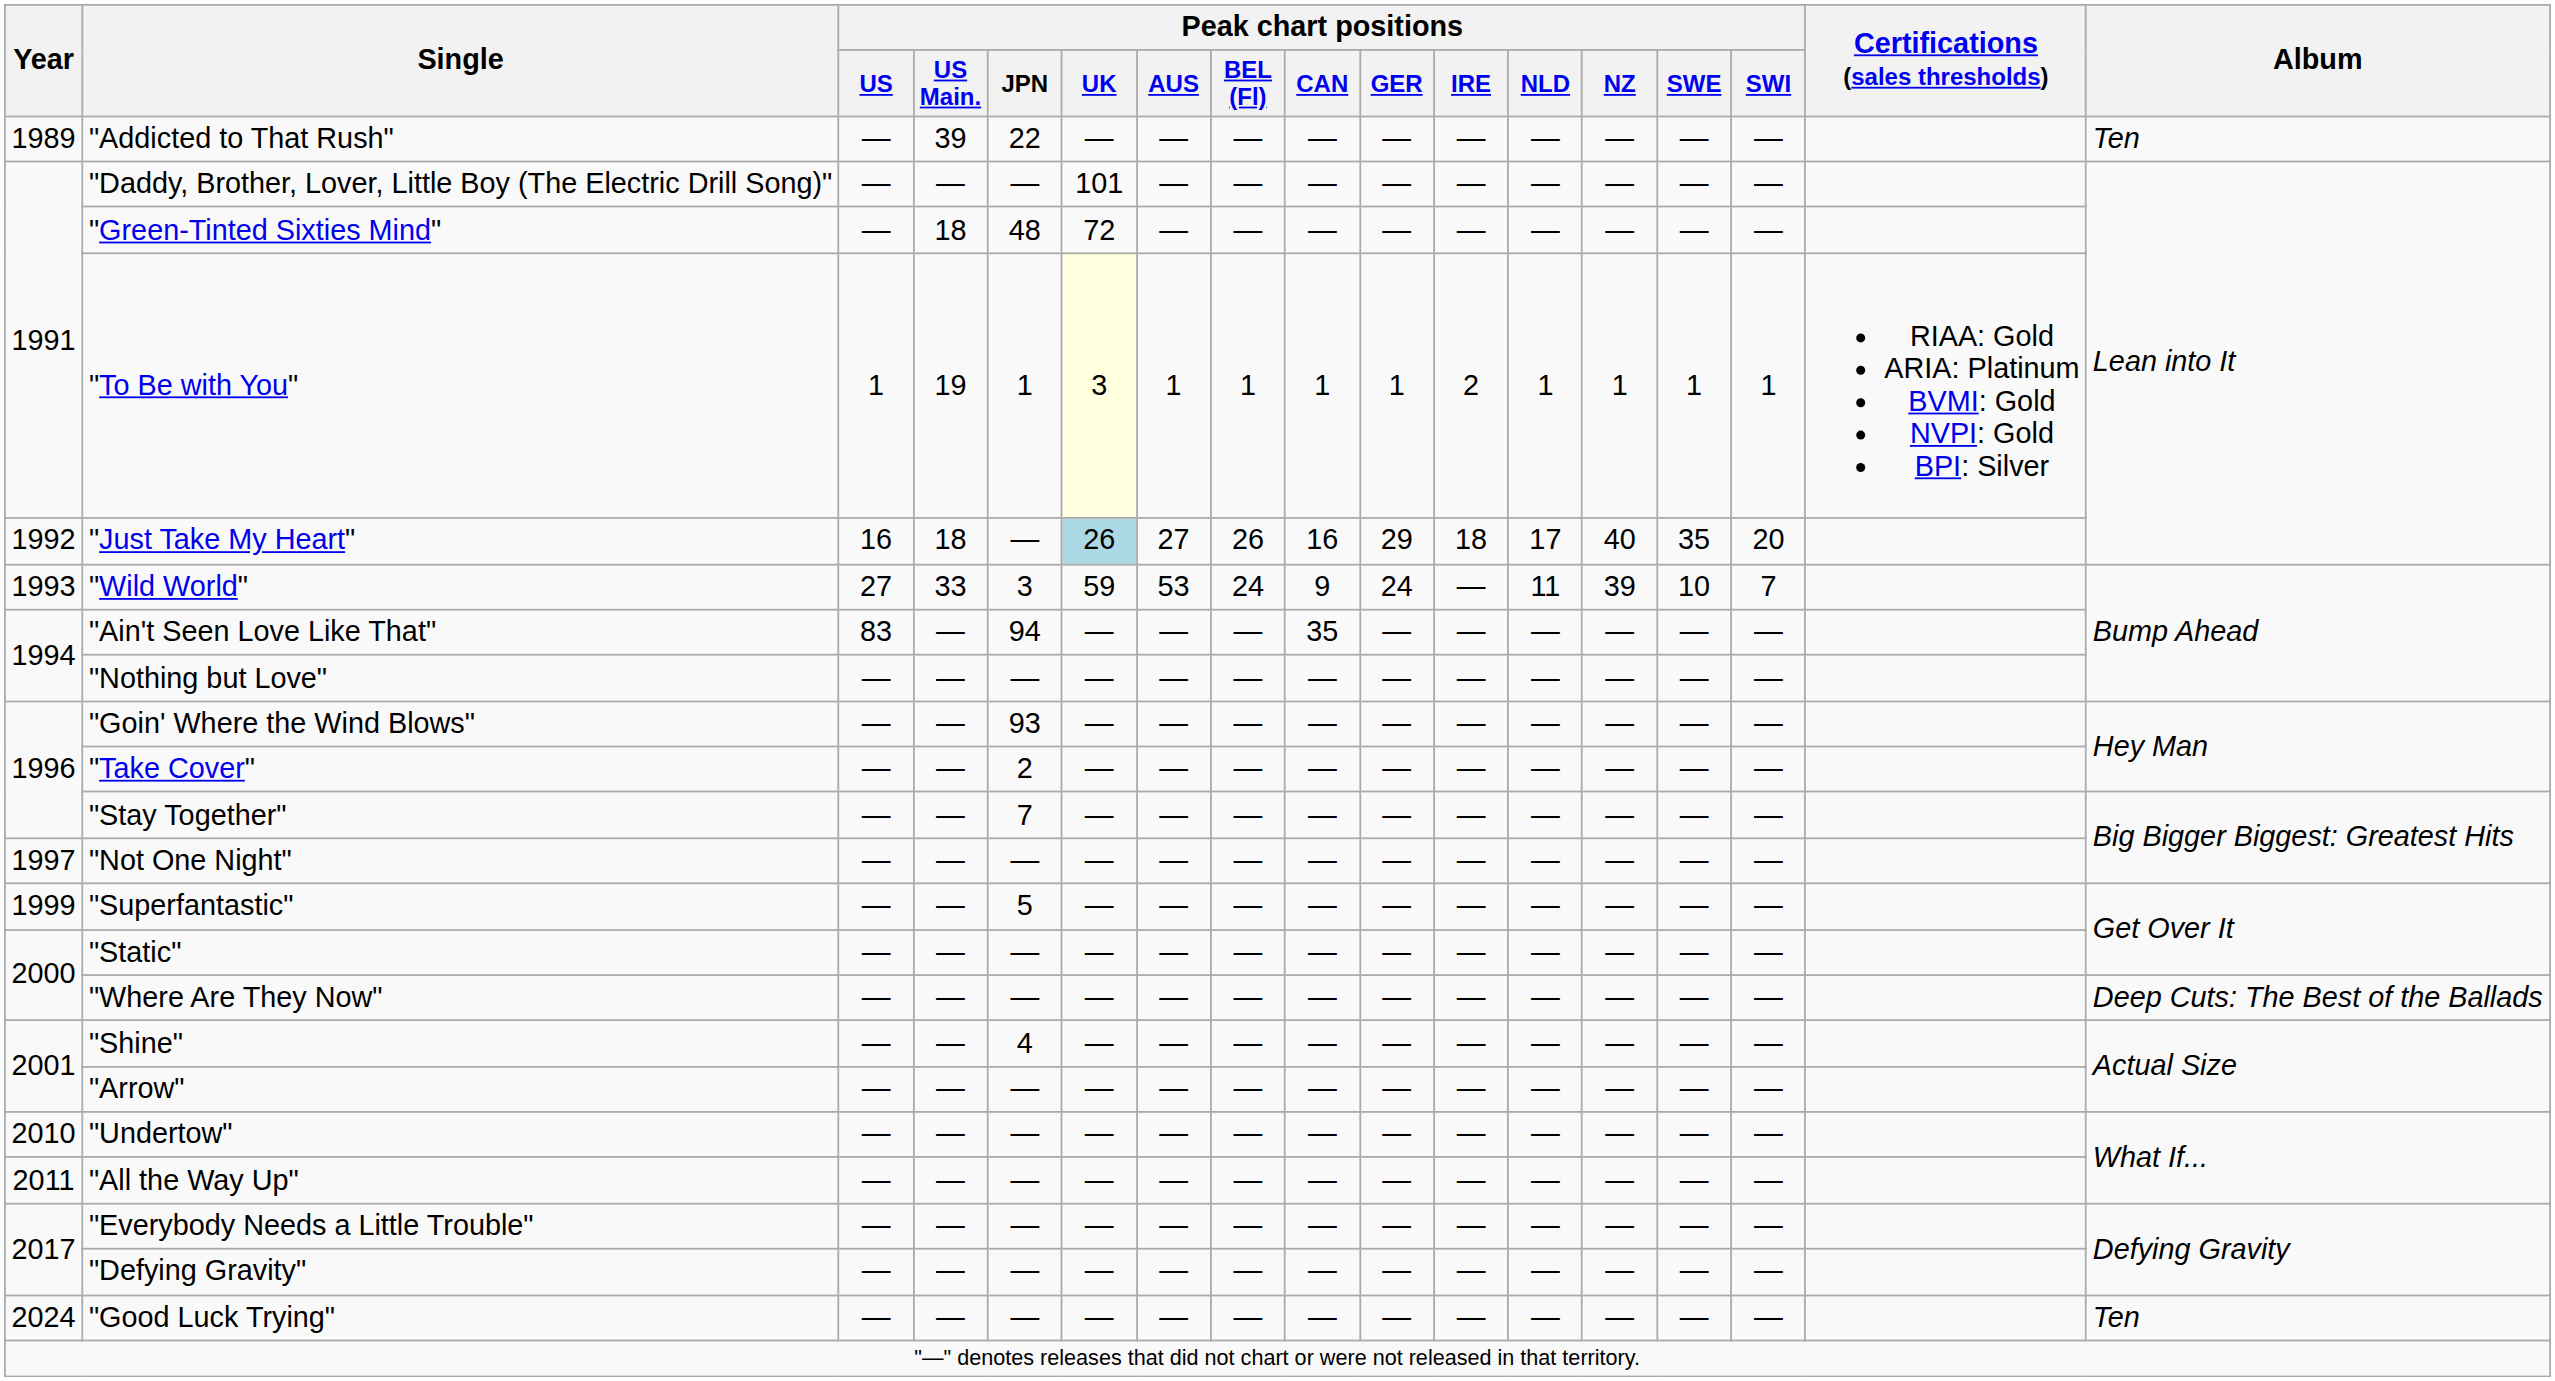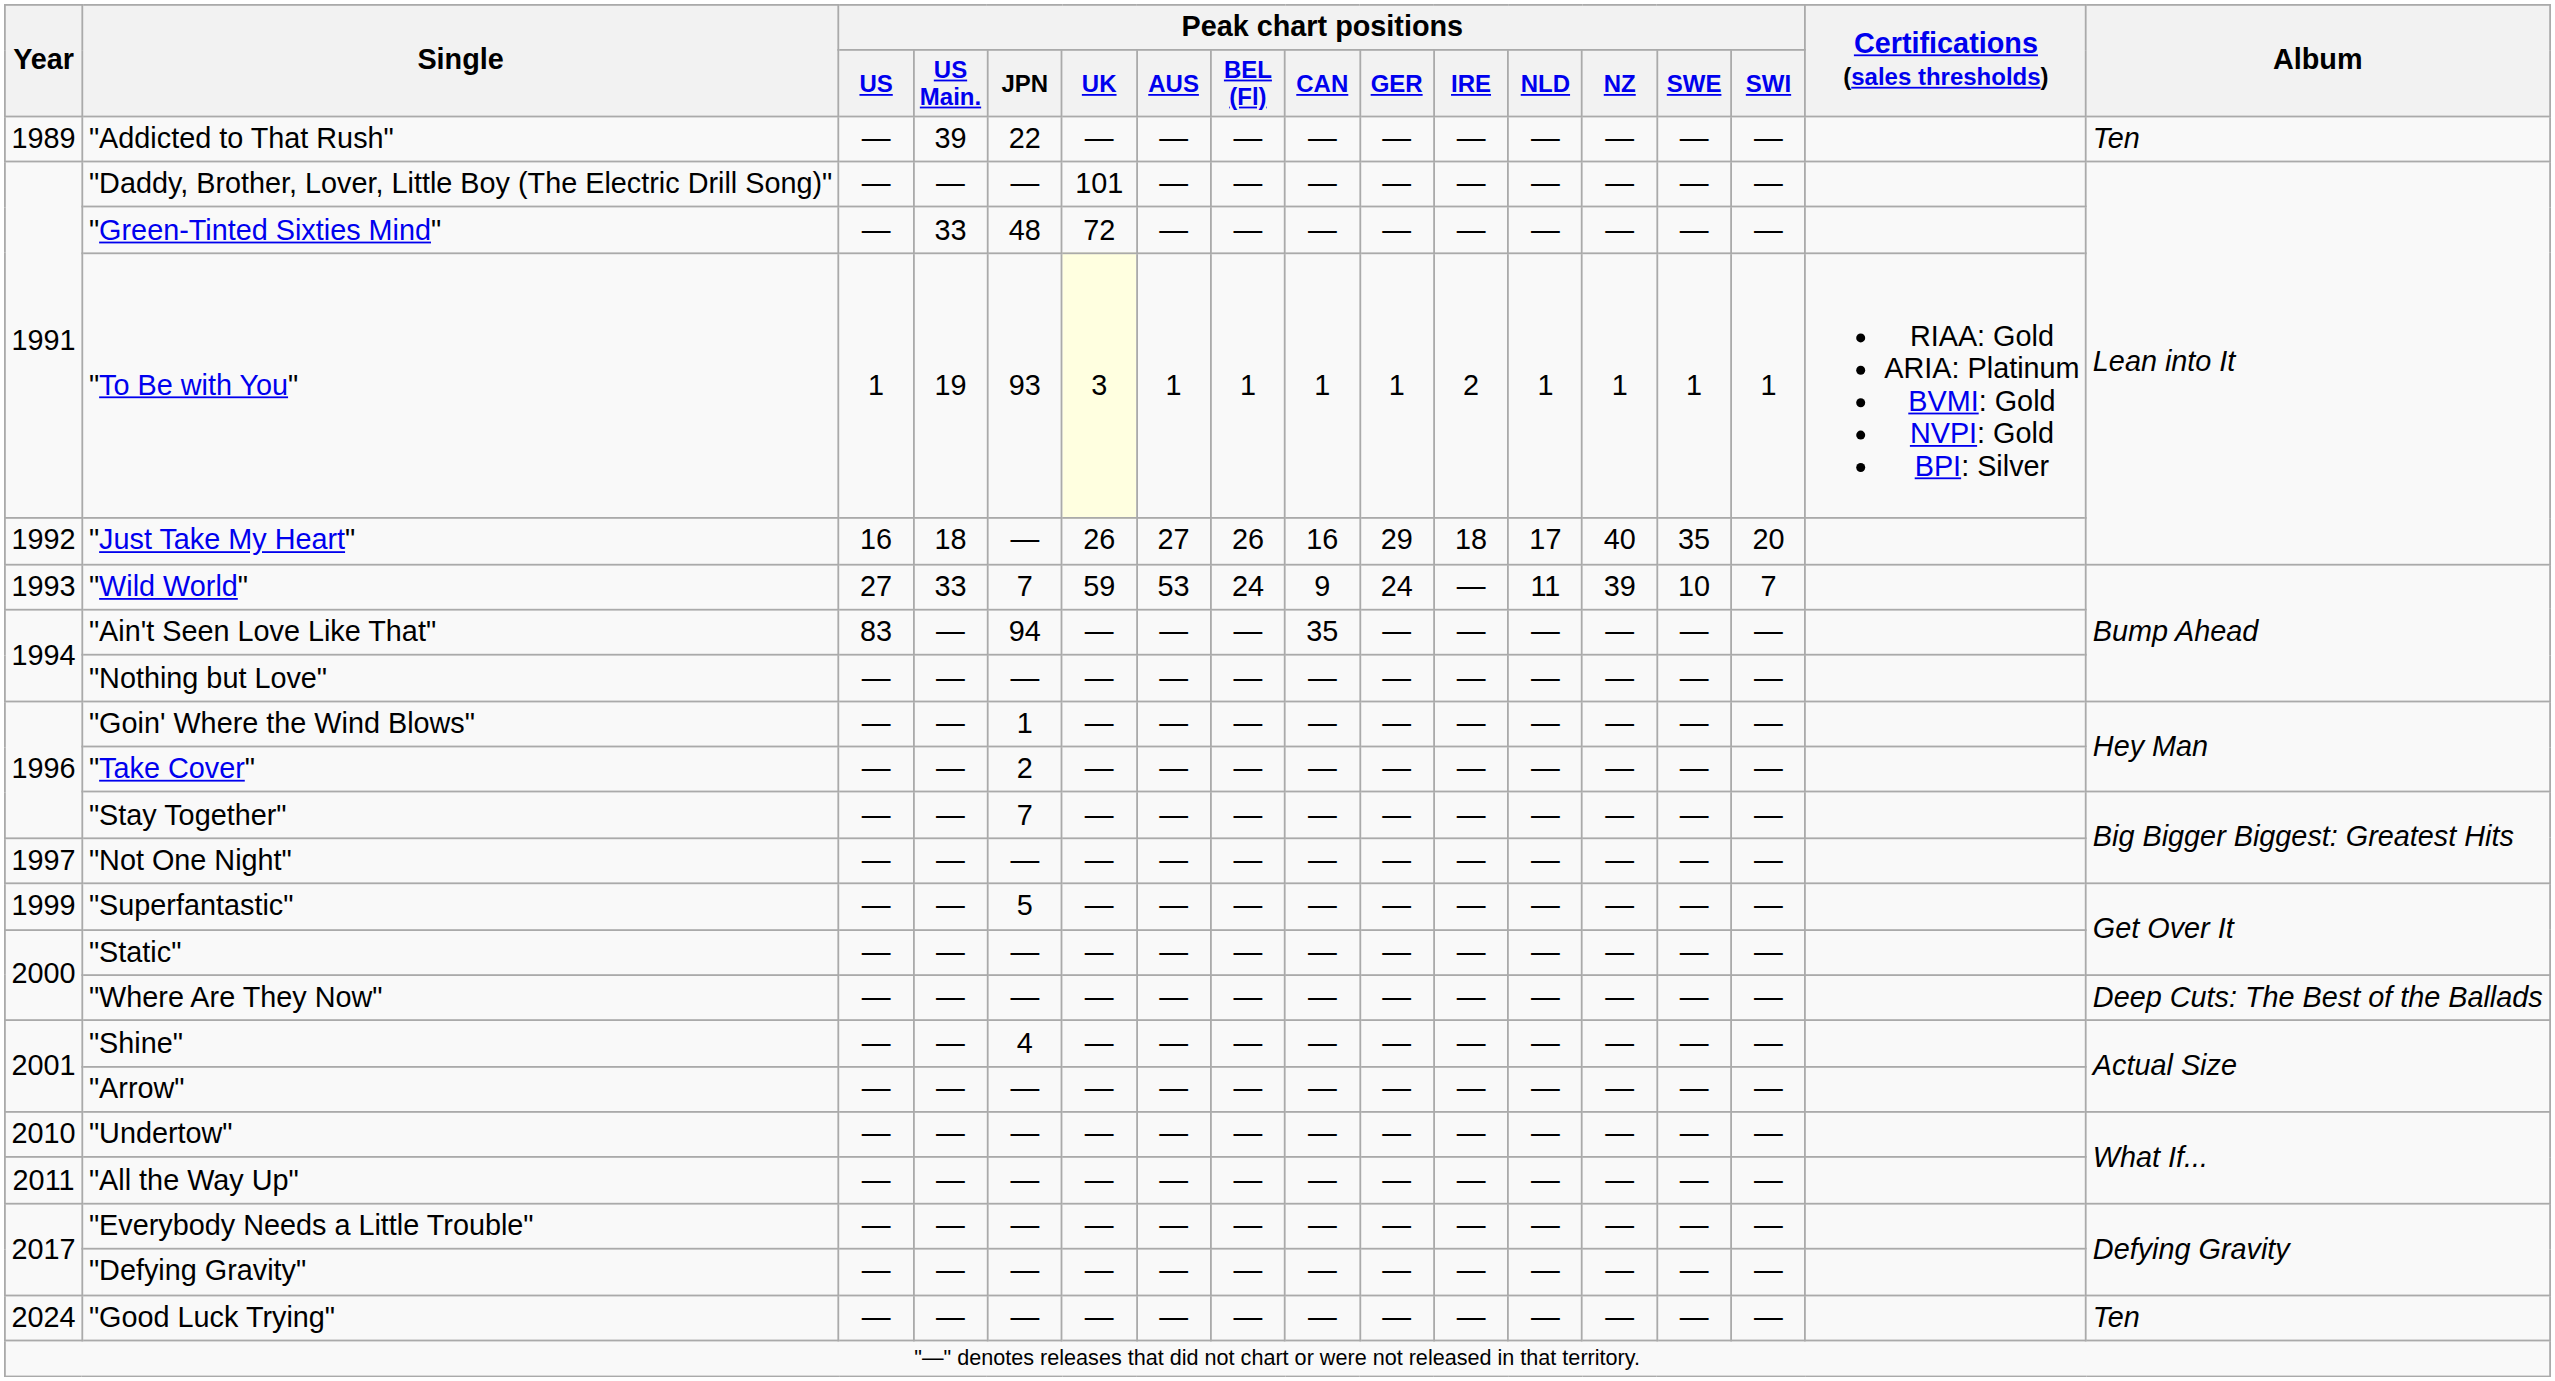"Green-Tinted Sixties Mind" | Peak chart positions / US Main.: 18 -> 33
"To Be with You" | Peak chart positions / JPN: 1 -> 93
"Just Take My Heart" | Peak chart positions / UK: lightblue background -> no background
"Wild World" | Peak chart positions / JPN: 3 -> 7
"Goin' Where the Wind Blows" | Peak chart positions / JPN: 93 -> 1
